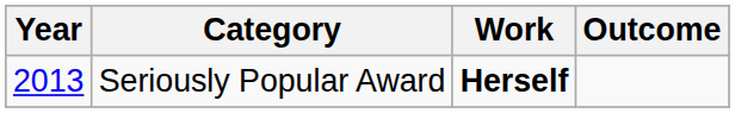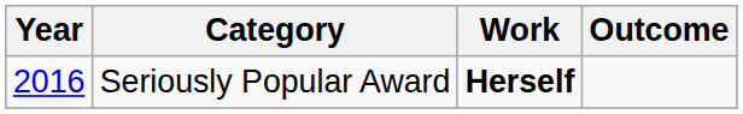Seriously Popular Award | Year: 2013 -> 2016
